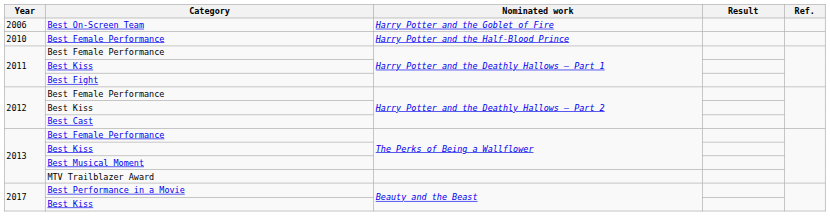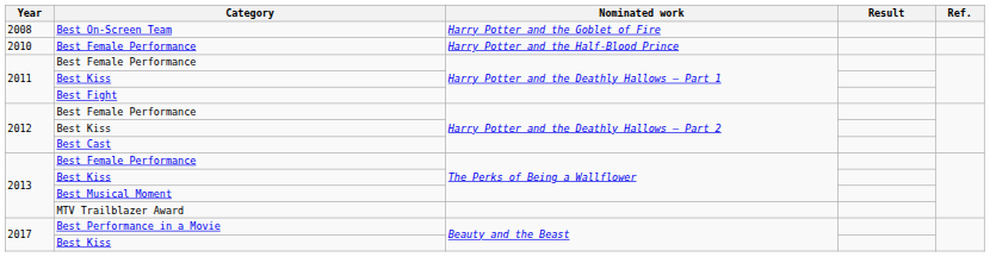Best On-Screen Team | Year: 2006 -> 2008
